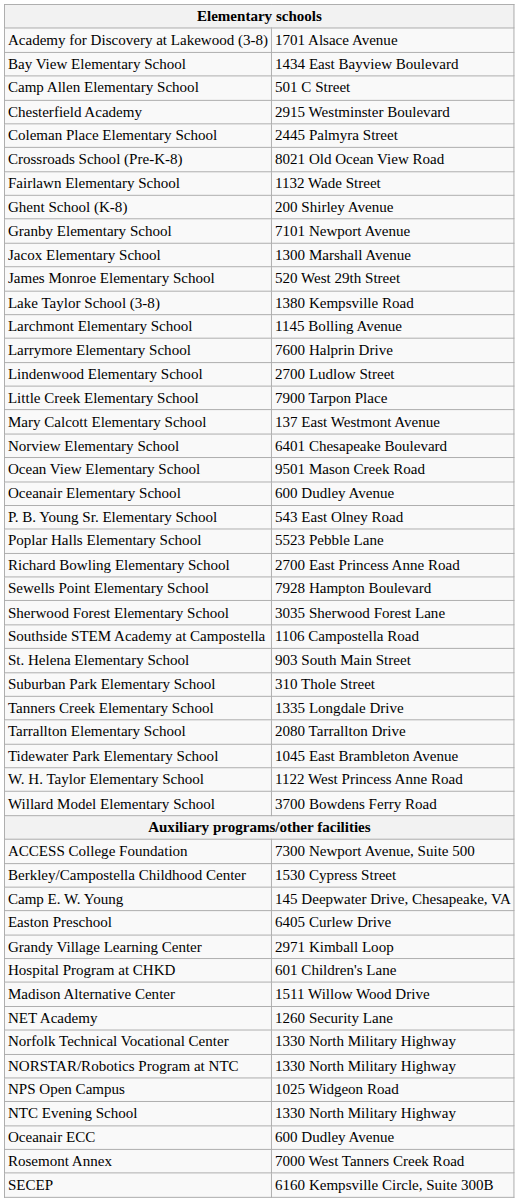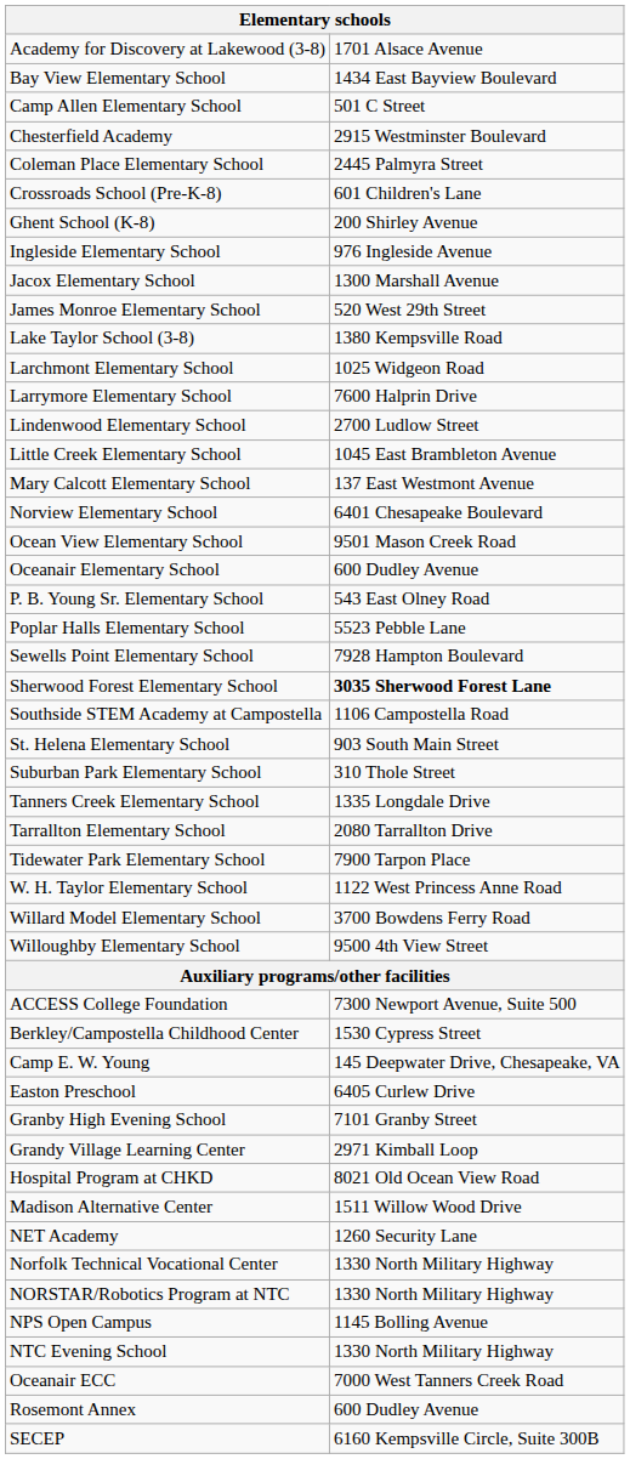Crossroads School (Pre-K-8) | column 2: 8021 Old Ocean View Road -> 601 Children's Lane
- row: Fairlawn Elementary School | 1132 Wade Street
- row: Granby Elementary School | 7101 Newport Avenue
+ row: Ingleside Elementary School | 976 Ingleside Avenue
Larchmont Elementary School | column 2: 1145 Bolling Avenue -> 1025 Widgeon Road
Little Creek Elementary School | column 2: 7900 Tarpon Place -> 1045 East Brambleton Avenue
- row: Richard Bowling Elementary School | 2700 East Princess Anne Road
Sherwood Forest Elementary School | column 2: normal -> bold
Tidewater Park Elementary School | column 2: 1045 East Brambleton Avenue -> 7900 Tarpon Place
+ row: Willoughby Elementary School | 9500 4th View Street
+ row: Granby High Evening School | 7101 Granby Street
Hospital Program at CHKD | column 2: 601 Children's Lane -> 8021 Old Ocean View Road
NPS Open Campus | column 2: 1025 Widgeon Road -> 1145 Bolling Avenue
Oceanair ECC | column 2: 600 Dudley Avenue -> 7000 West Tanners Creek Road
Rosemont Annex | column 2: 7000 West Tanners Creek Road -> 600 Dudley Avenue
